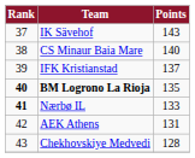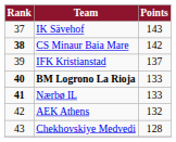CS Minaur Baia Mare | Rank: normal -> bold
CS Minaur Baia Mare | Points: 140 -> 142
BM Logrono La Rioja | Points: 135 -> 133
AEK Athens | Points: 131 -> 132
